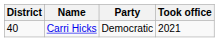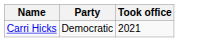- column: District | 40
